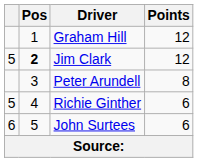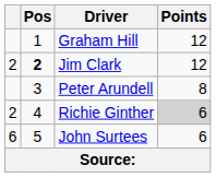Jim Clark | column 1: 5 -> 2
Richie Ginther | column 1: 5 -> 2
Richie Ginther | Points: no background -> lightgrey background
